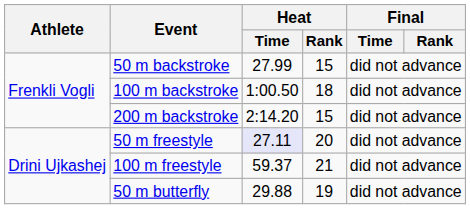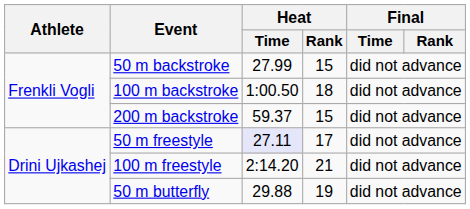200 m backstroke | Heat / Time: 2:14.20 -> 59.37
50 m freestyle | Heat / Rank: 20 -> 17
100 m freestyle | Heat / Time: 59.37 -> 2:14.20
